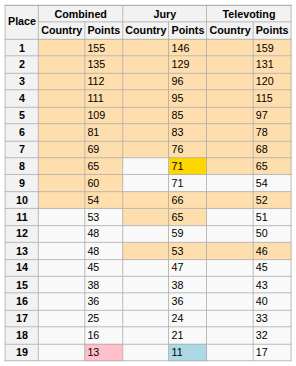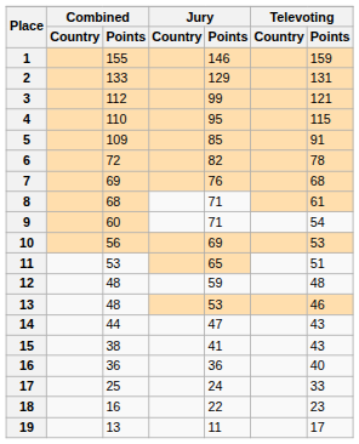2 | Combined / Points: 135 -> 133
3 | Jury / Points: 96 -> 99
3 | Televoting / Points: 120 -> 121
4 | Combined / Points: 111 -> 110
5 | Televoting / Points: 97 -> 91
6 | Combined / Points: 81 -> 72
6 | Jury / Points: 83 -> 82
8 | Combined / Points: 65 -> 68
8 | Jury / Points: gold background -> no background
8 | Televoting / Points: 65 -> 61
10 | Combined / Points: 54 -> 56
10 | Jury / Points: 66 -> 69
10 | Televoting / Points: 52 -> 53
12 | Televoting / Points: 50 -> 48
14 | Combined / Points: 45 -> 44
14 | Televoting / Points: 45 -> 43
15 | Jury / Points: 38 -> 41
18 | Jury / Points: 21 -> 22
18 | Televoting / Points: 32 -> 23
19 | Combined / Points: pink background -> no background
19 | Jury / Points: lightblue background -> no background
